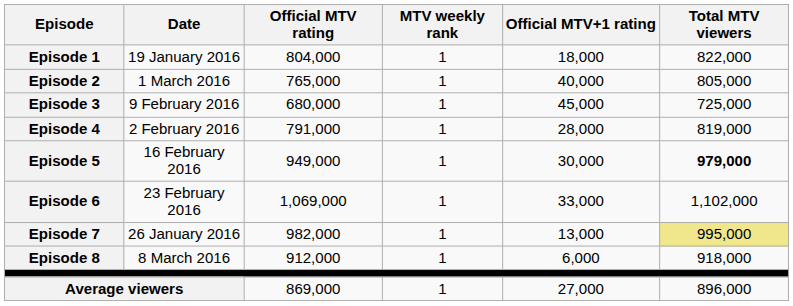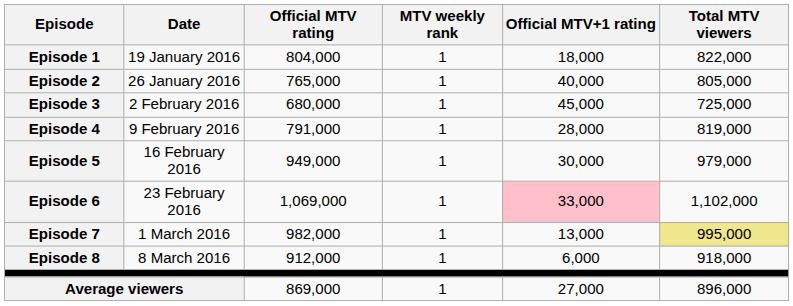Episode 2 | Date: 1 March 2016 -> 26 January 2016
Episode 3 | Date: 9 February 2016 -> 2 February 2016
Episode 4 | Date: 2 February 2016 -> 9 February 2016
Episode 5 | Total MTV viewers: bold -> normal
Episode 6 | Official MTV+1 rating: no background -> pink background
Episode 7 | Date: 26 January 2016 -> 1 March 2016
